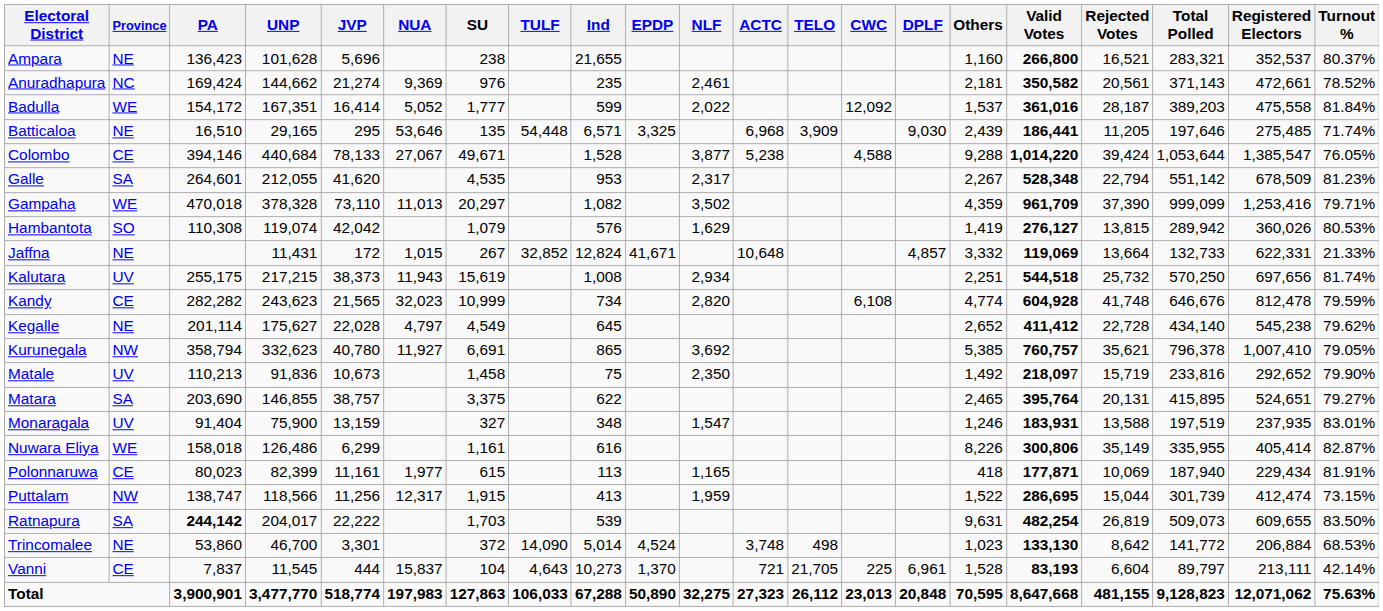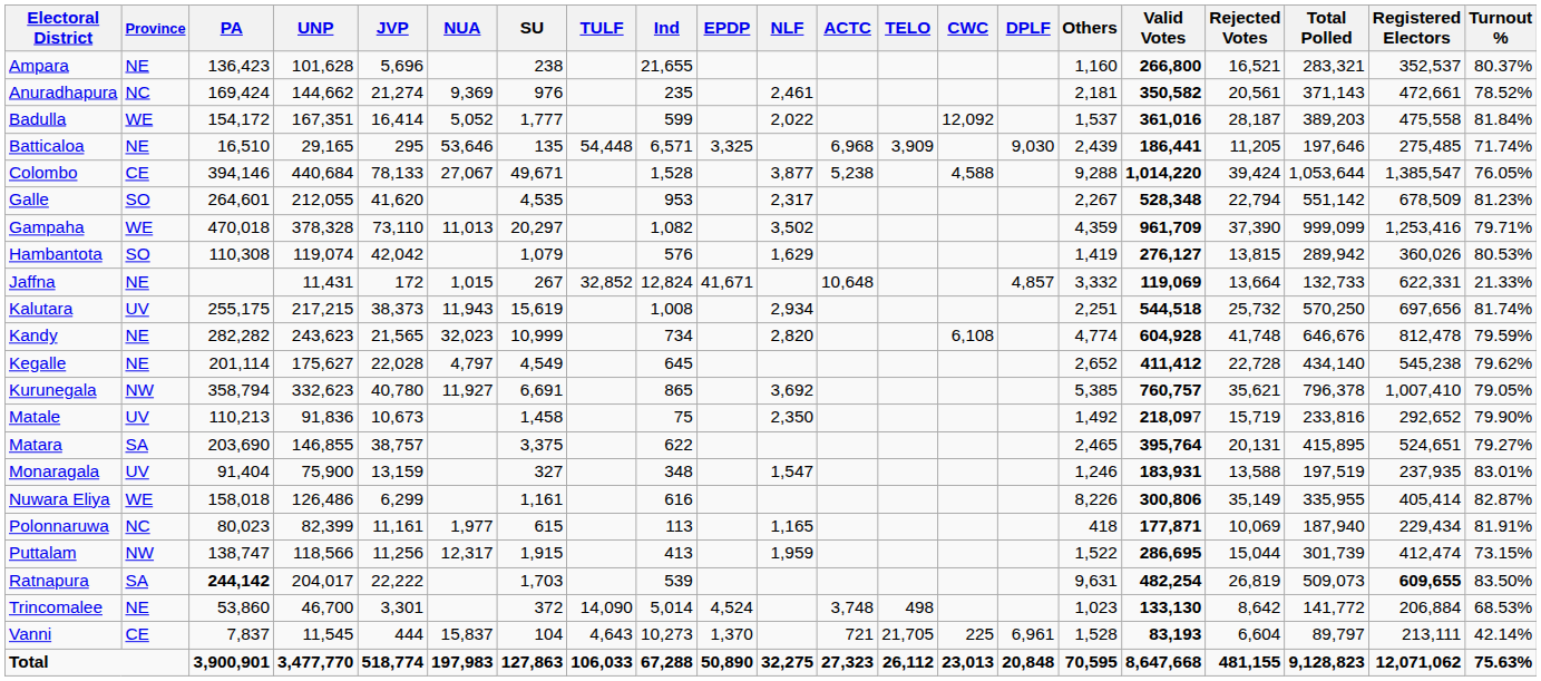Galle | Province: SA -> SO
Kandy | Province: CE -> NE
Polonnaruwa | Province: CE -> NC
Ratnapura | Registered Electors: normal -> bold
